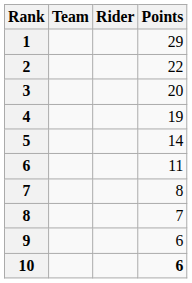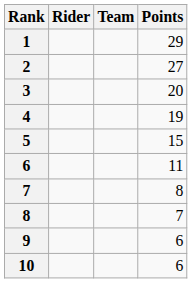columns swapped: Rider <-> Team
2 | Points: 22 -> 27
5 | Points: 14 -> 15
10 | Points: bold -> normal
